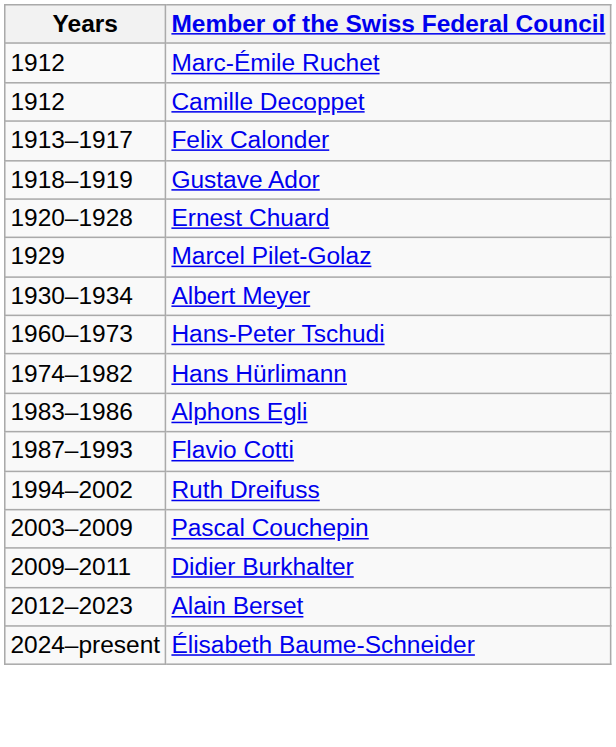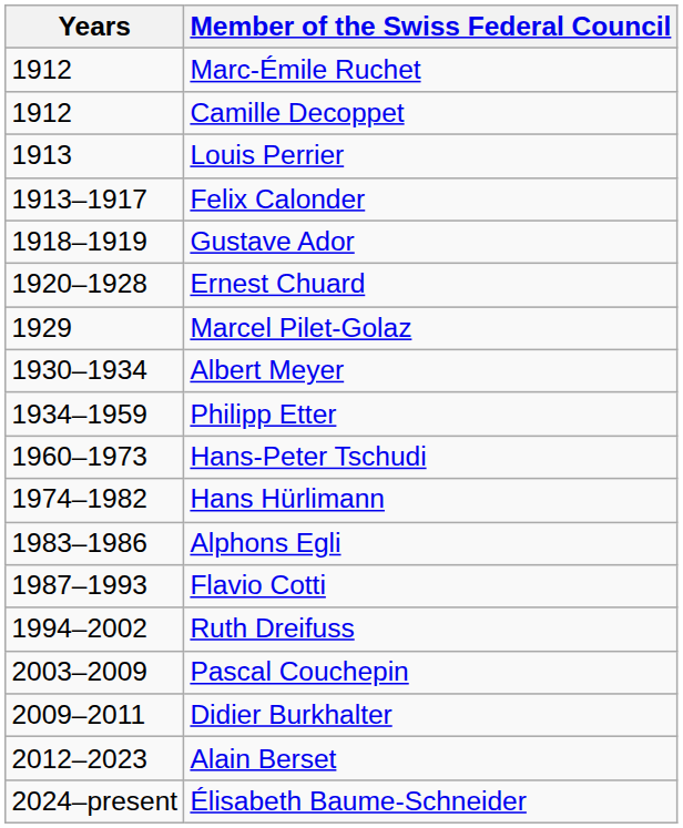+ row: 1913 | Louis Perrier
+ row: 1934–1959 | Philipp Etter
